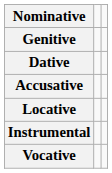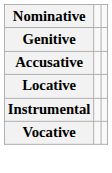- row: Dative
